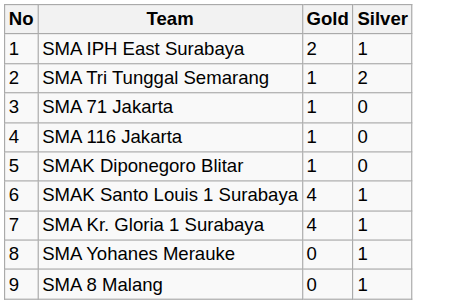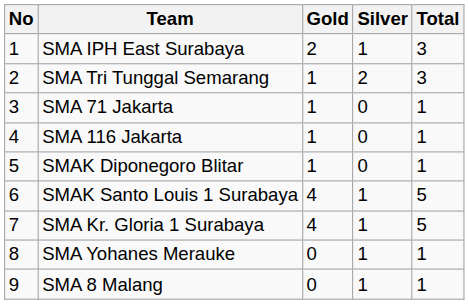+ column: Total | 3 | 3 | 1 | 1 | 1 | 5 | 5 | 1 | 1
